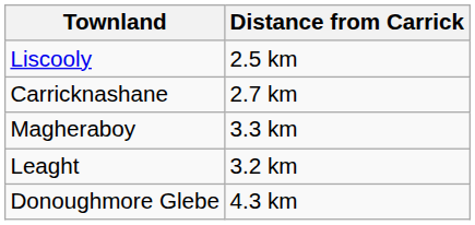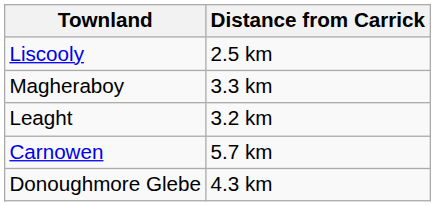- row: Carricknashane | 2.7 km
+ row: Carnowen | 5.7 km
